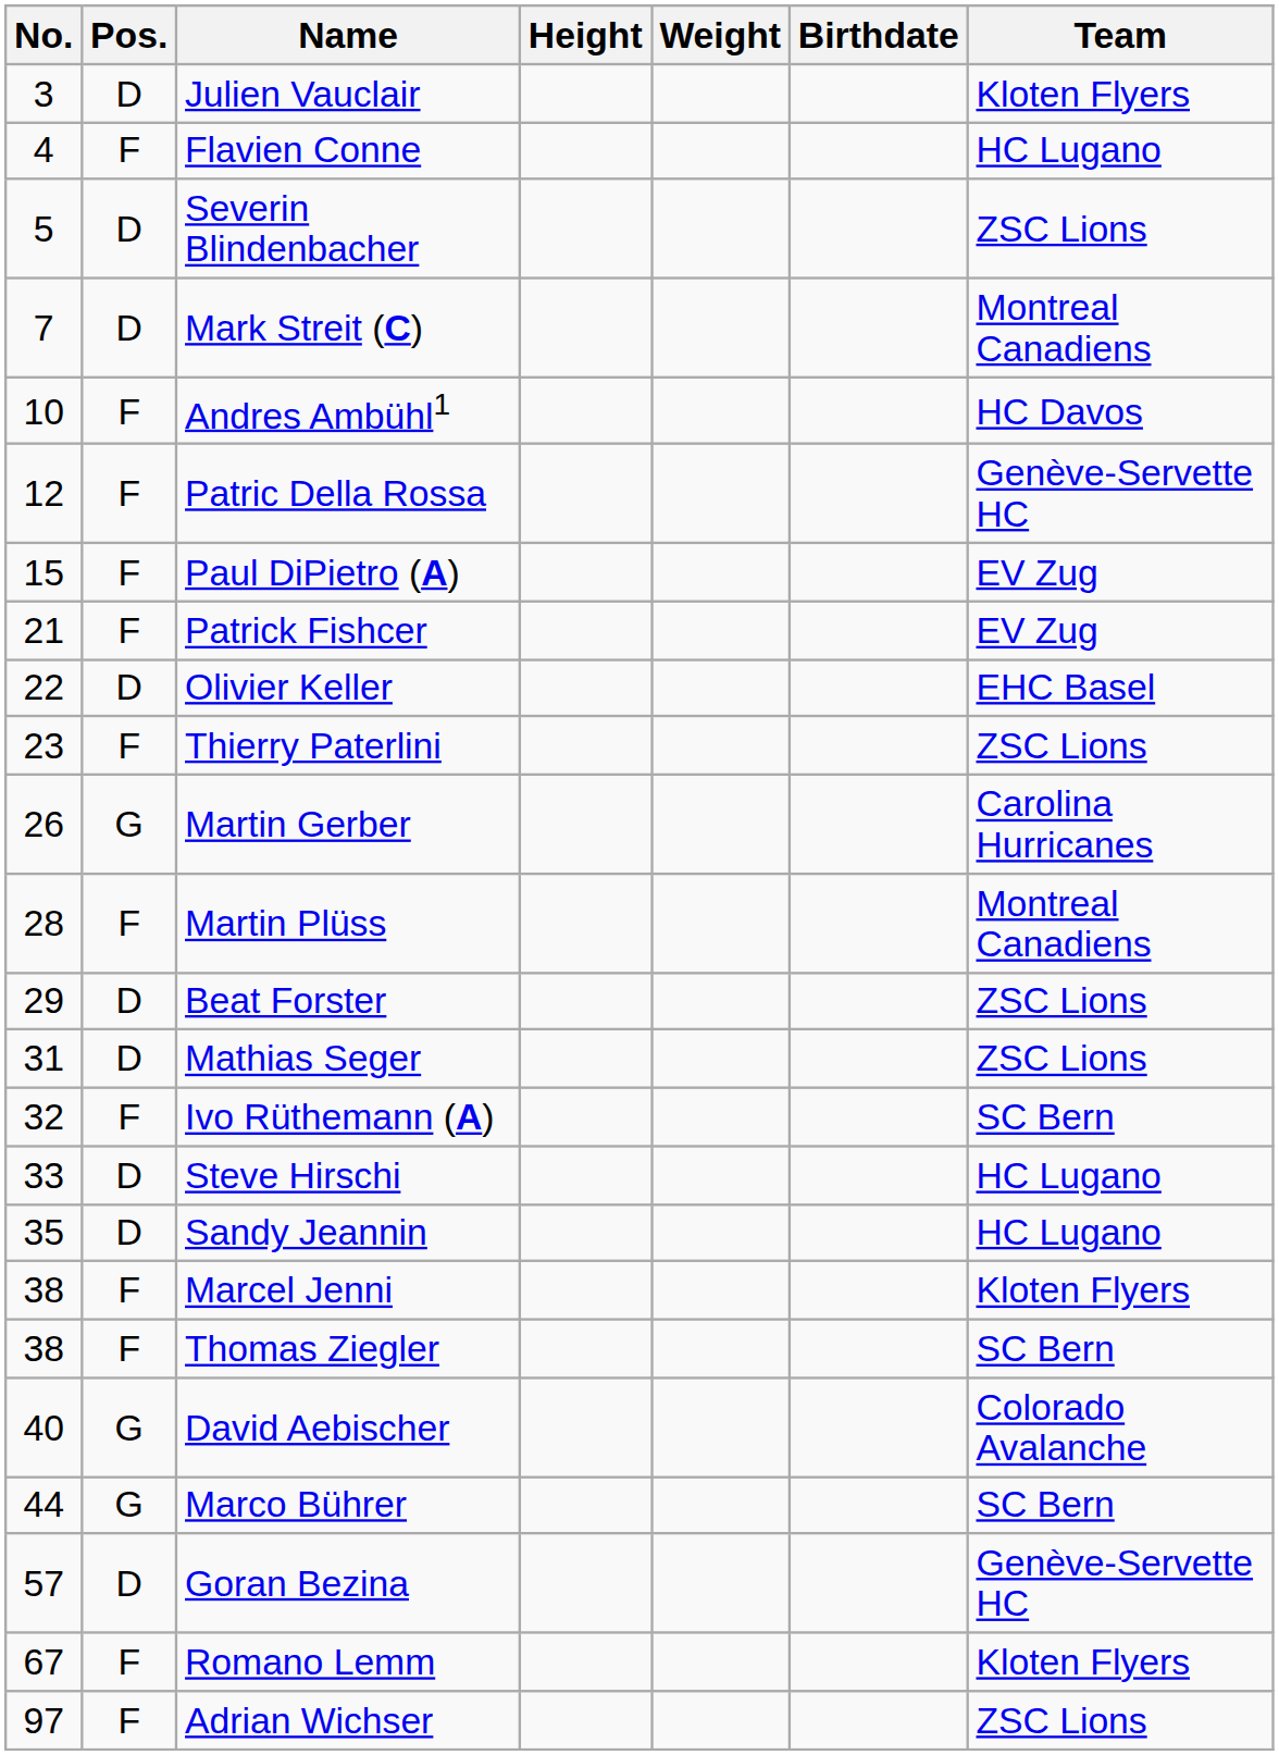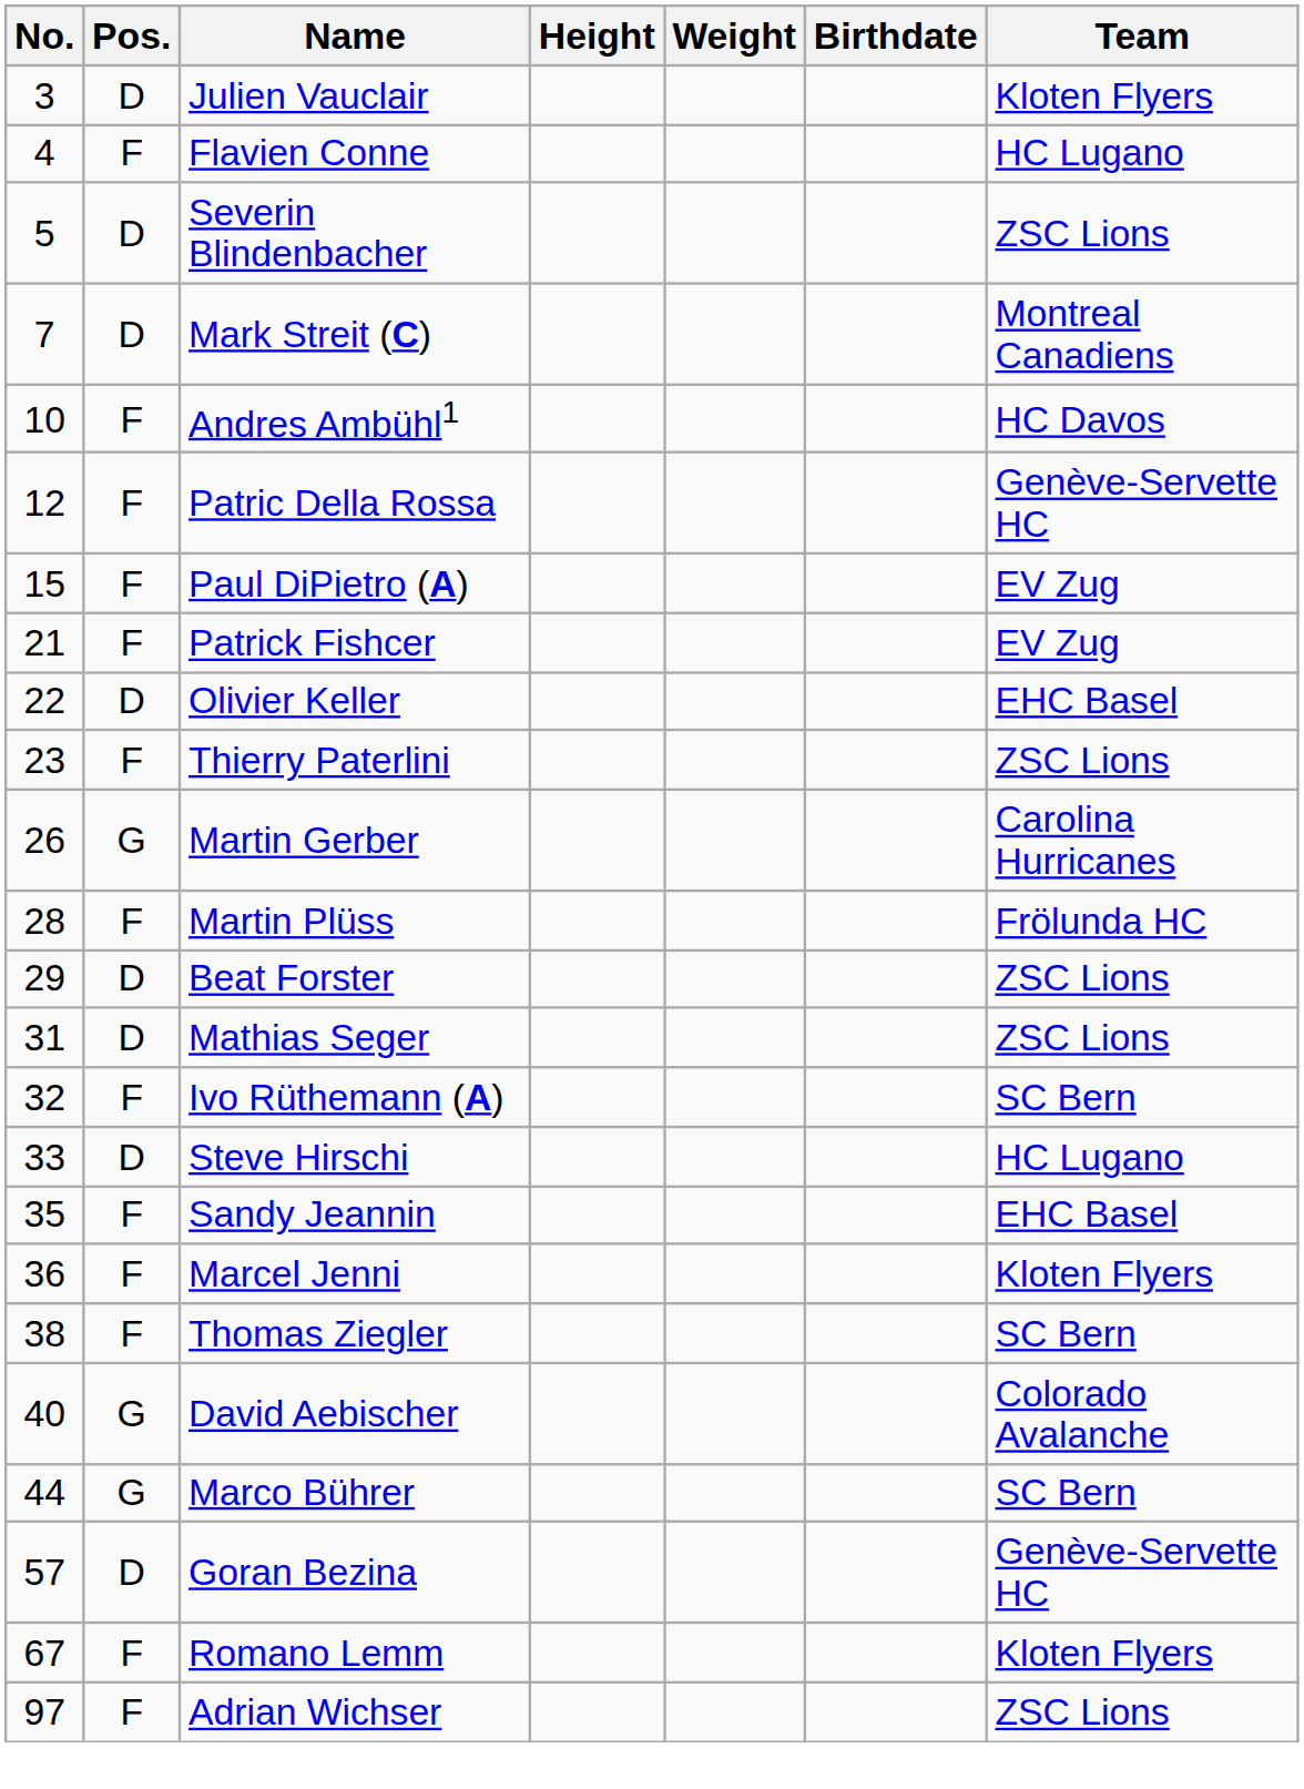Martin Plüss | Team: Montreal Canadiens -> Frölunda HC
Sandy Jeannin | Pos.: D -> F
Sandy Jeannin | Team: HC Lugano -> EHC Basel
Marcel Jenni | No.: 38 -> 36
